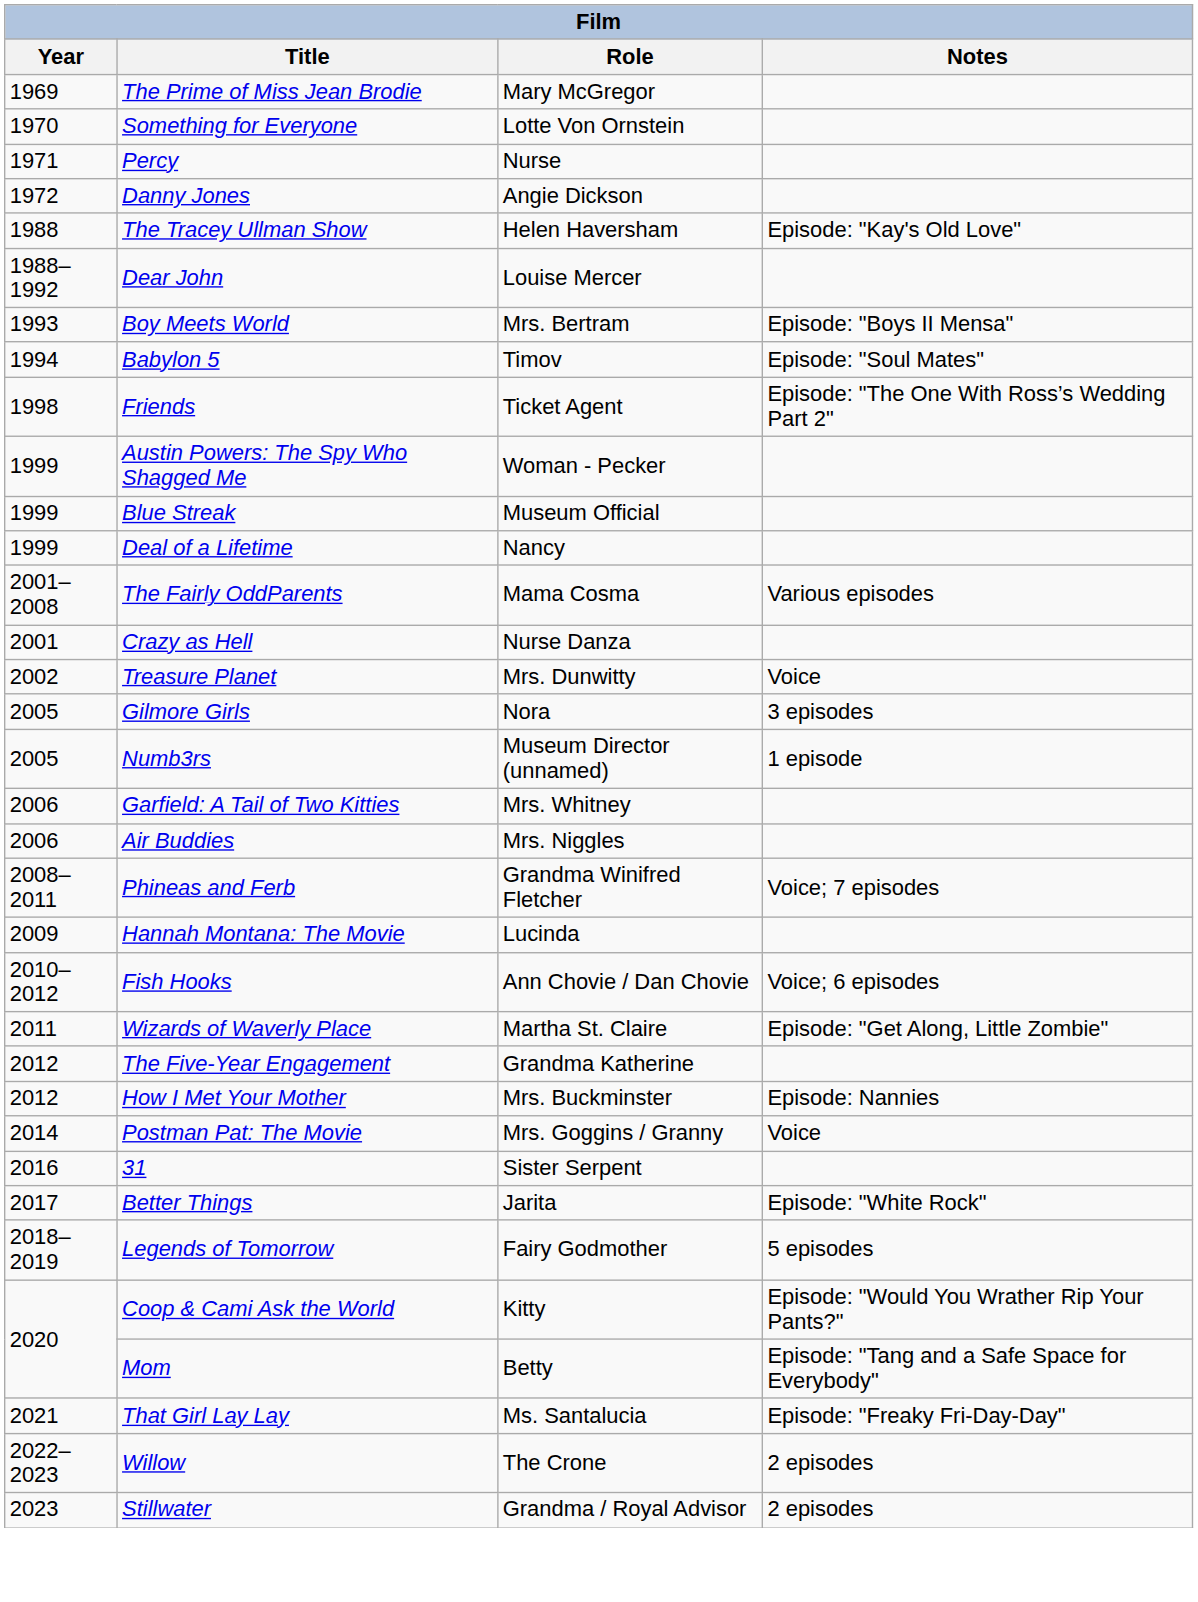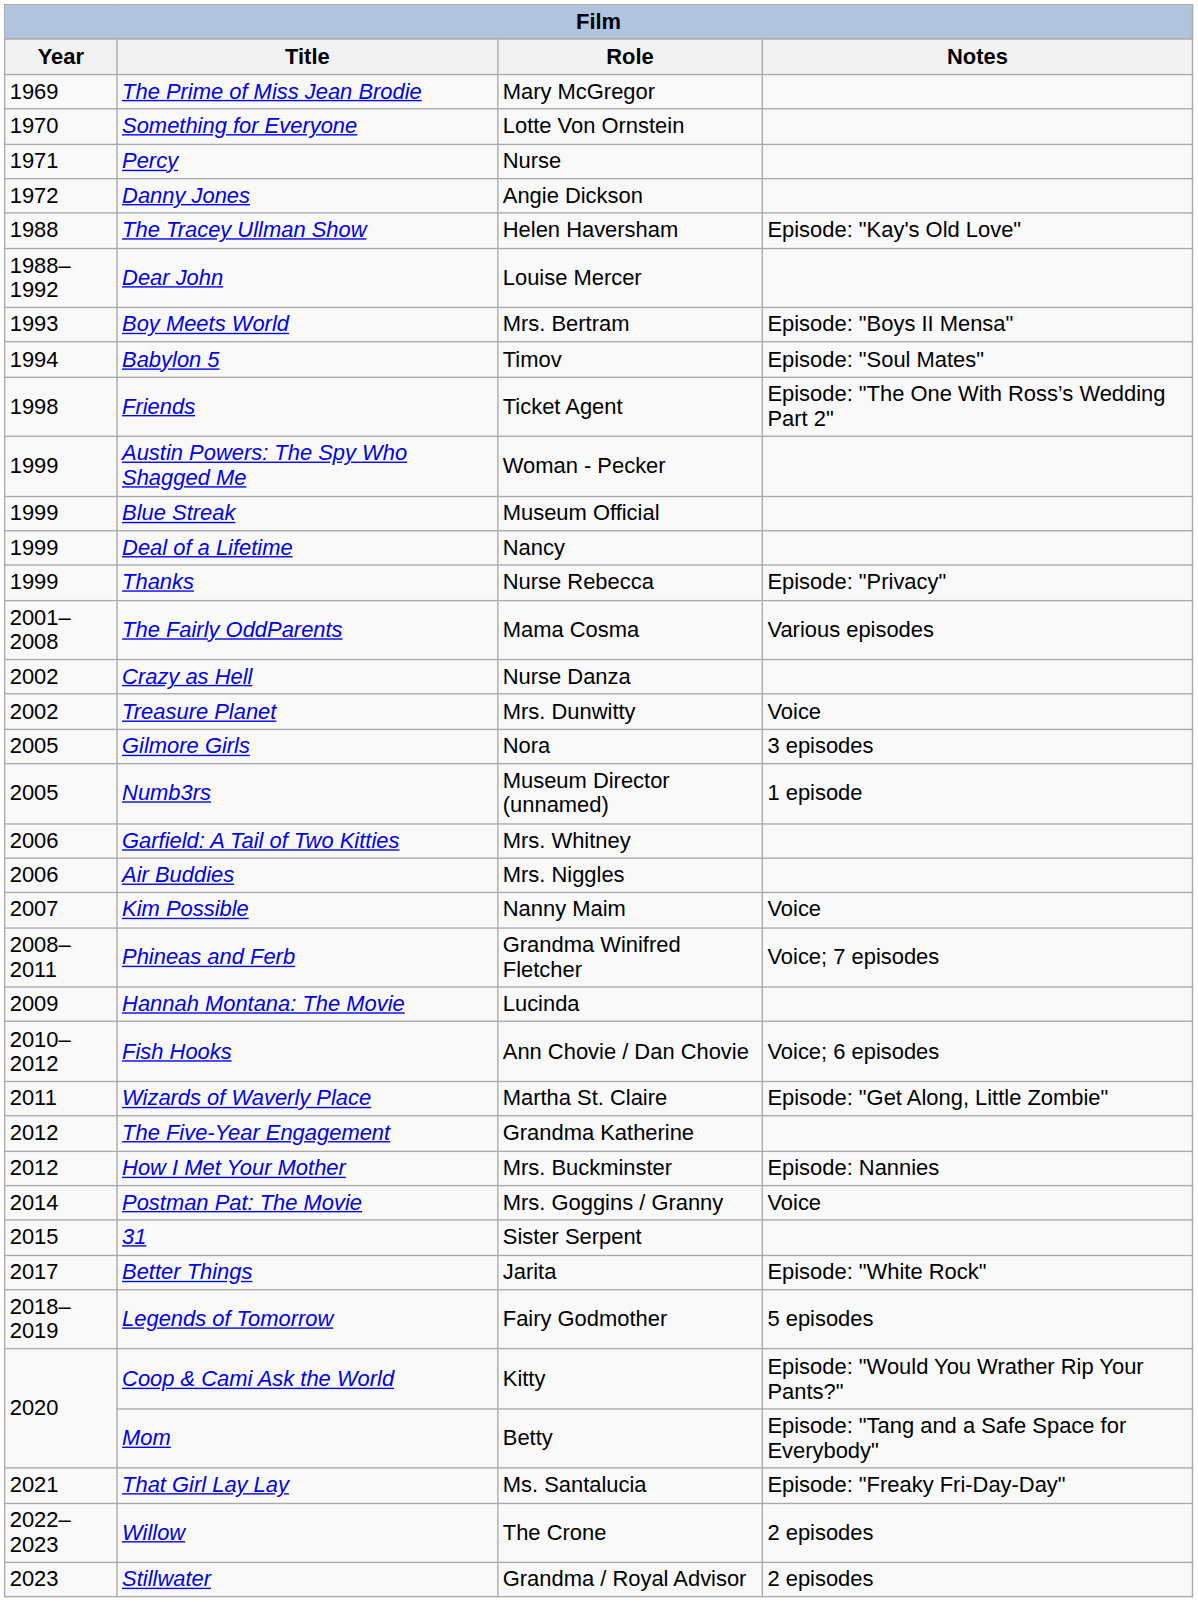+ row: 1999 | Thanks | Nurse Rebecca | Episode: "Privacy"
Crazy as Hell | Year: 2001 -> 2002
+ row: 2007 | Kim Possible | Nanny Maim | Voice
31 | Year: 2016 -> 2015
